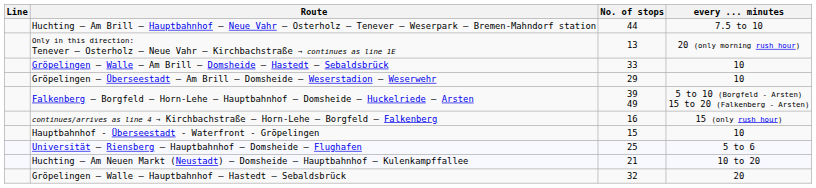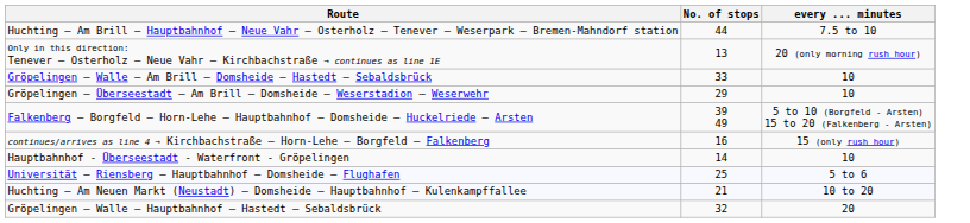- column: Line
Hauptbahnhof - Überseestadt - Waterfront - Gröpelingen | No. of stops: 15 -> 14
